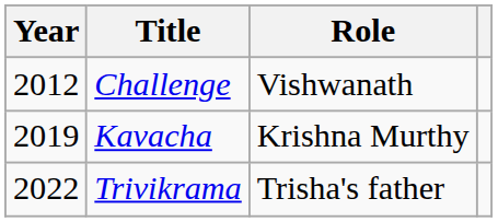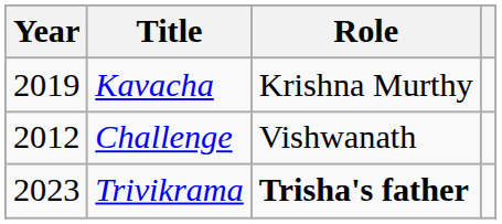rows swapped: Challenge <-> Kavacha
Trivikrama | Year: 2022 -> 2023
Trivikrama | Role: normal -> bold
